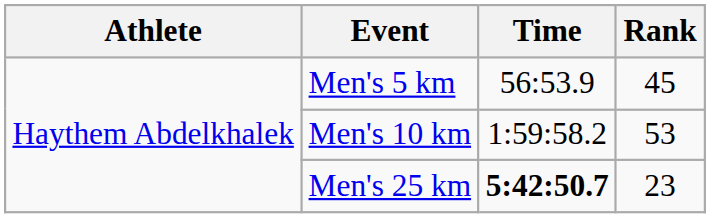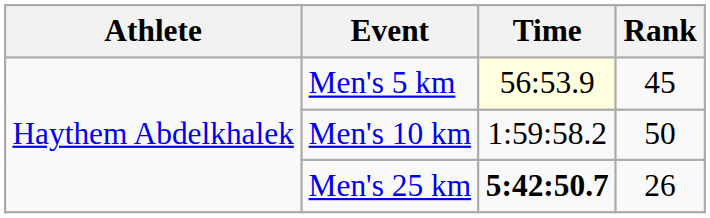Men's 5 km | Time: no background -> lightyellow background
Men's 10 km | Rank: 53 -> 50
Men's 25 km | Rank: 23 -> 26
